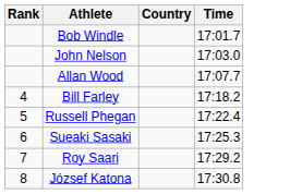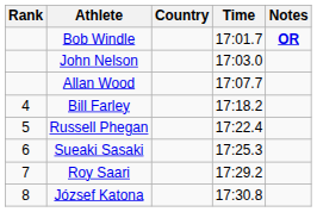+ column: Notes | OR
